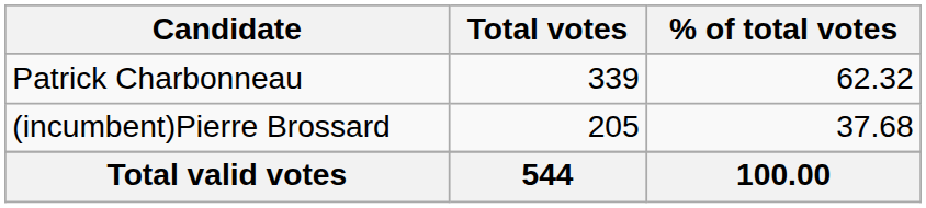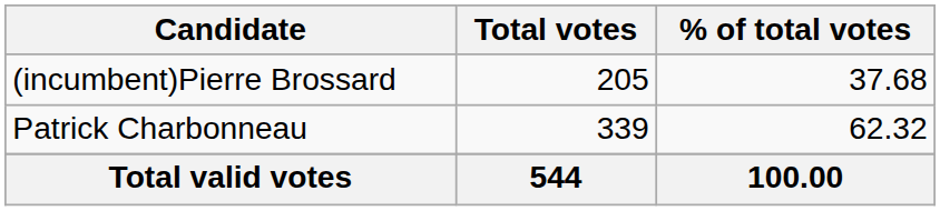rows swapped: Patrick Charbonneau <-> (incumbent)Pierre Brossard
